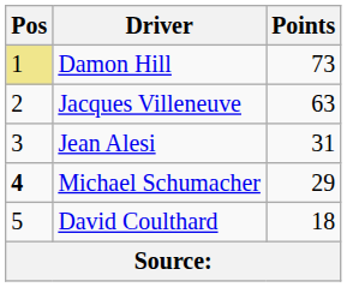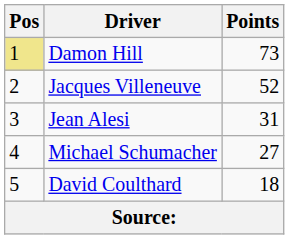Jacques Villeneuve | Points: 63 -> 52
Michael Schumacher | Pos: bold -> normal
Michael Schumacher | Points: 29 -> 27
